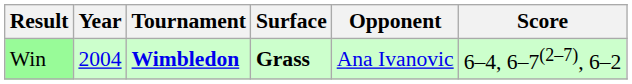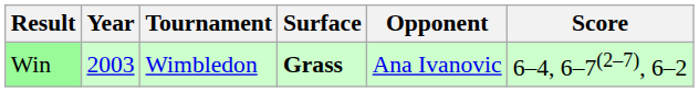Win | Year: 2004 -> 2003
Win | Tournament: bold -> normal
